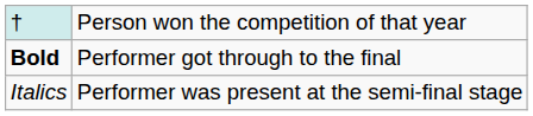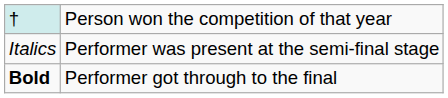rows swapped: Bold <-> Italics
